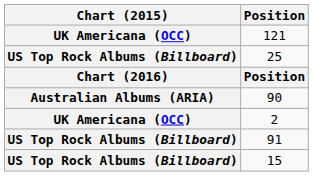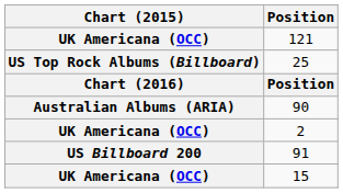91 | Chart (2015): US Top Rock Albums (Billboard) -> US Billboard 200
15 | Chart (2015): US Top Rock Albums (Billboard) -> UK Americana (OCC)
